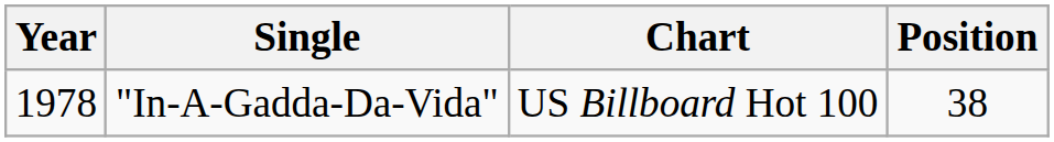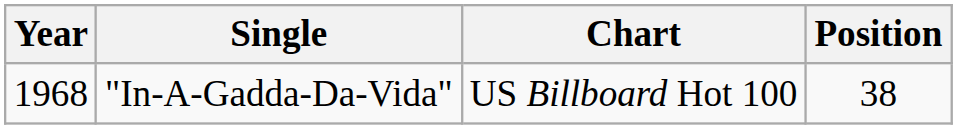"In-A-Gadda-Da-Vida" | Year: 1978 -> 1968
